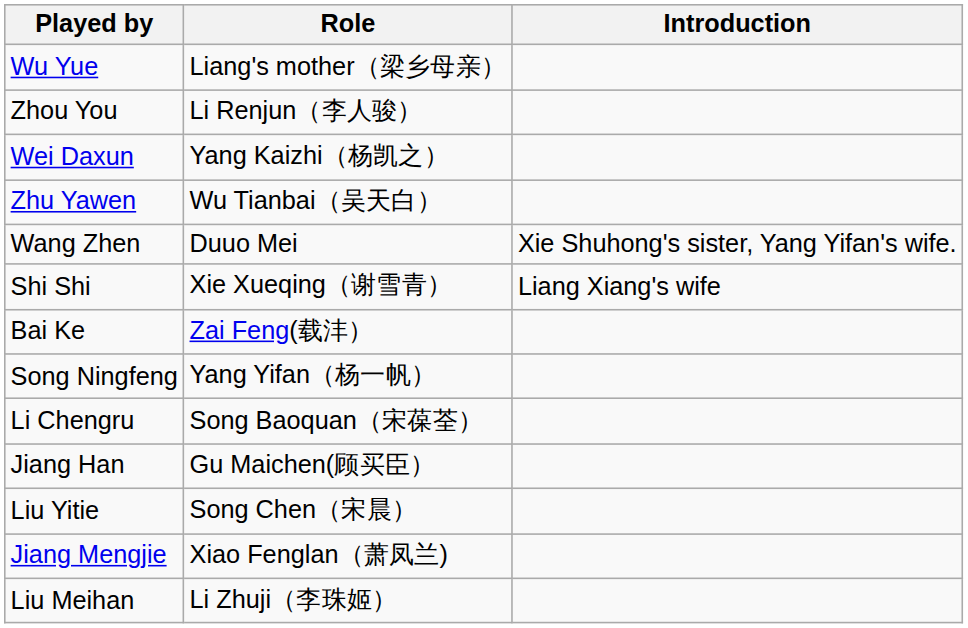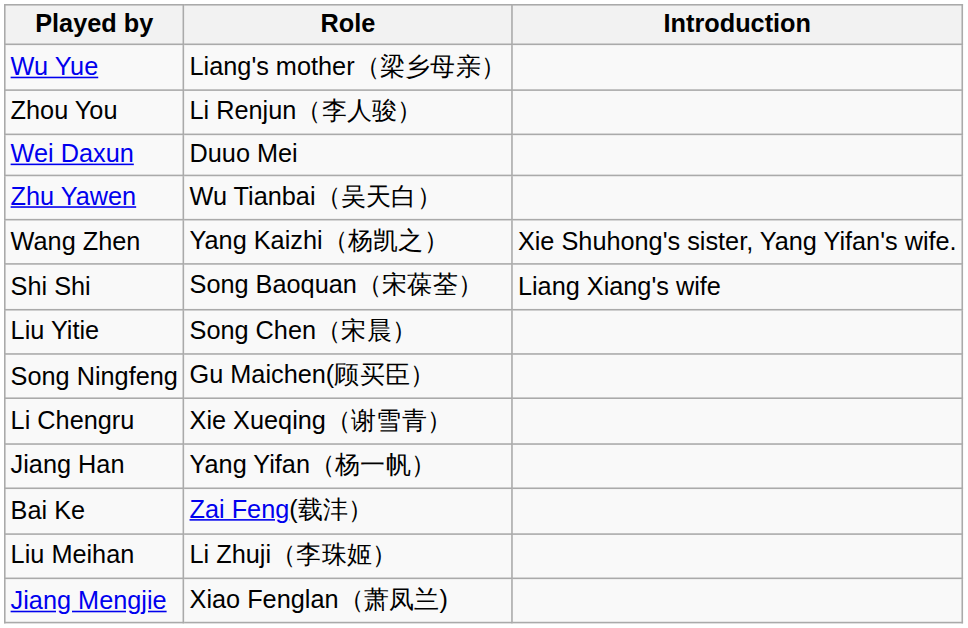Wei Daxun | Role: Yang Kaizhi（杨凯之） -> Duuo Mei
Wang Zhen | Role: Duuo Mei -> Yang Kaizhi（杨凯之）
Shi Shi | Role: Xie Xueqing（谢雪青） -> Song Baoquan（宋葆荃）
rows swapped: Bai Ke <-> Liu Yitie
Song Ningfeng | Role: Yang Yifan（杨一帆） -> Gu Maichen(顾买臣）
Li Chengru | Role: Song Baoquan（宋葆荃） -> Xie Xueqing（谢雪青）
Jiang Han | Role: Gu Maichen(顾买臣） -> Yang Yifan（杨一帆）
rows swapped: Liu Meihan <-> Jiang Mengjie
